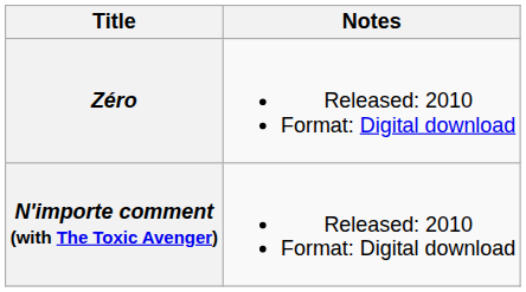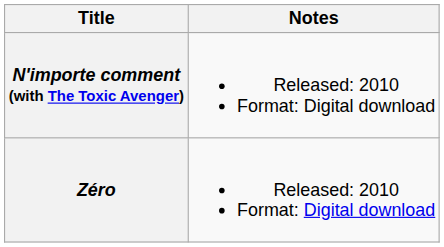rows swapped: Zéro <-> N'importe comment (with The Toxic Avenger)
